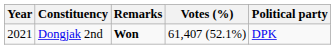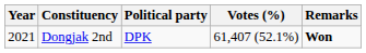columns swapped: Political party <-> Remarks
